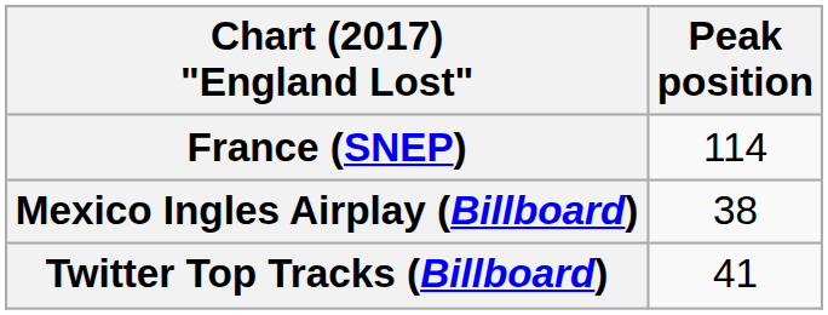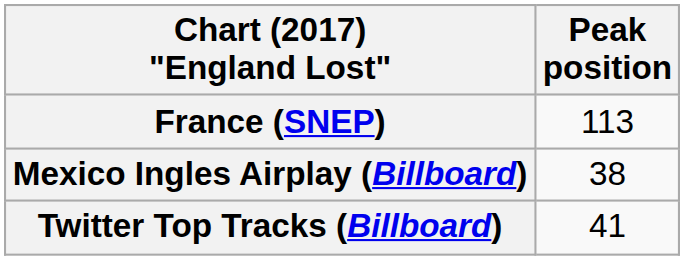France (SNEP) | Peak position: 114 -> 113
